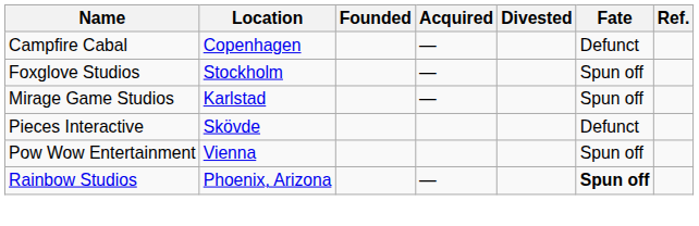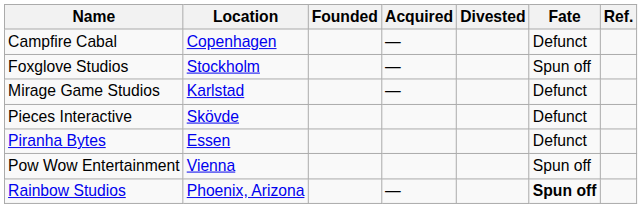Mirage Game Studios | Fate: Spun off -> Defunct
+ row: Piranha Bytes | Essen | Defunct
